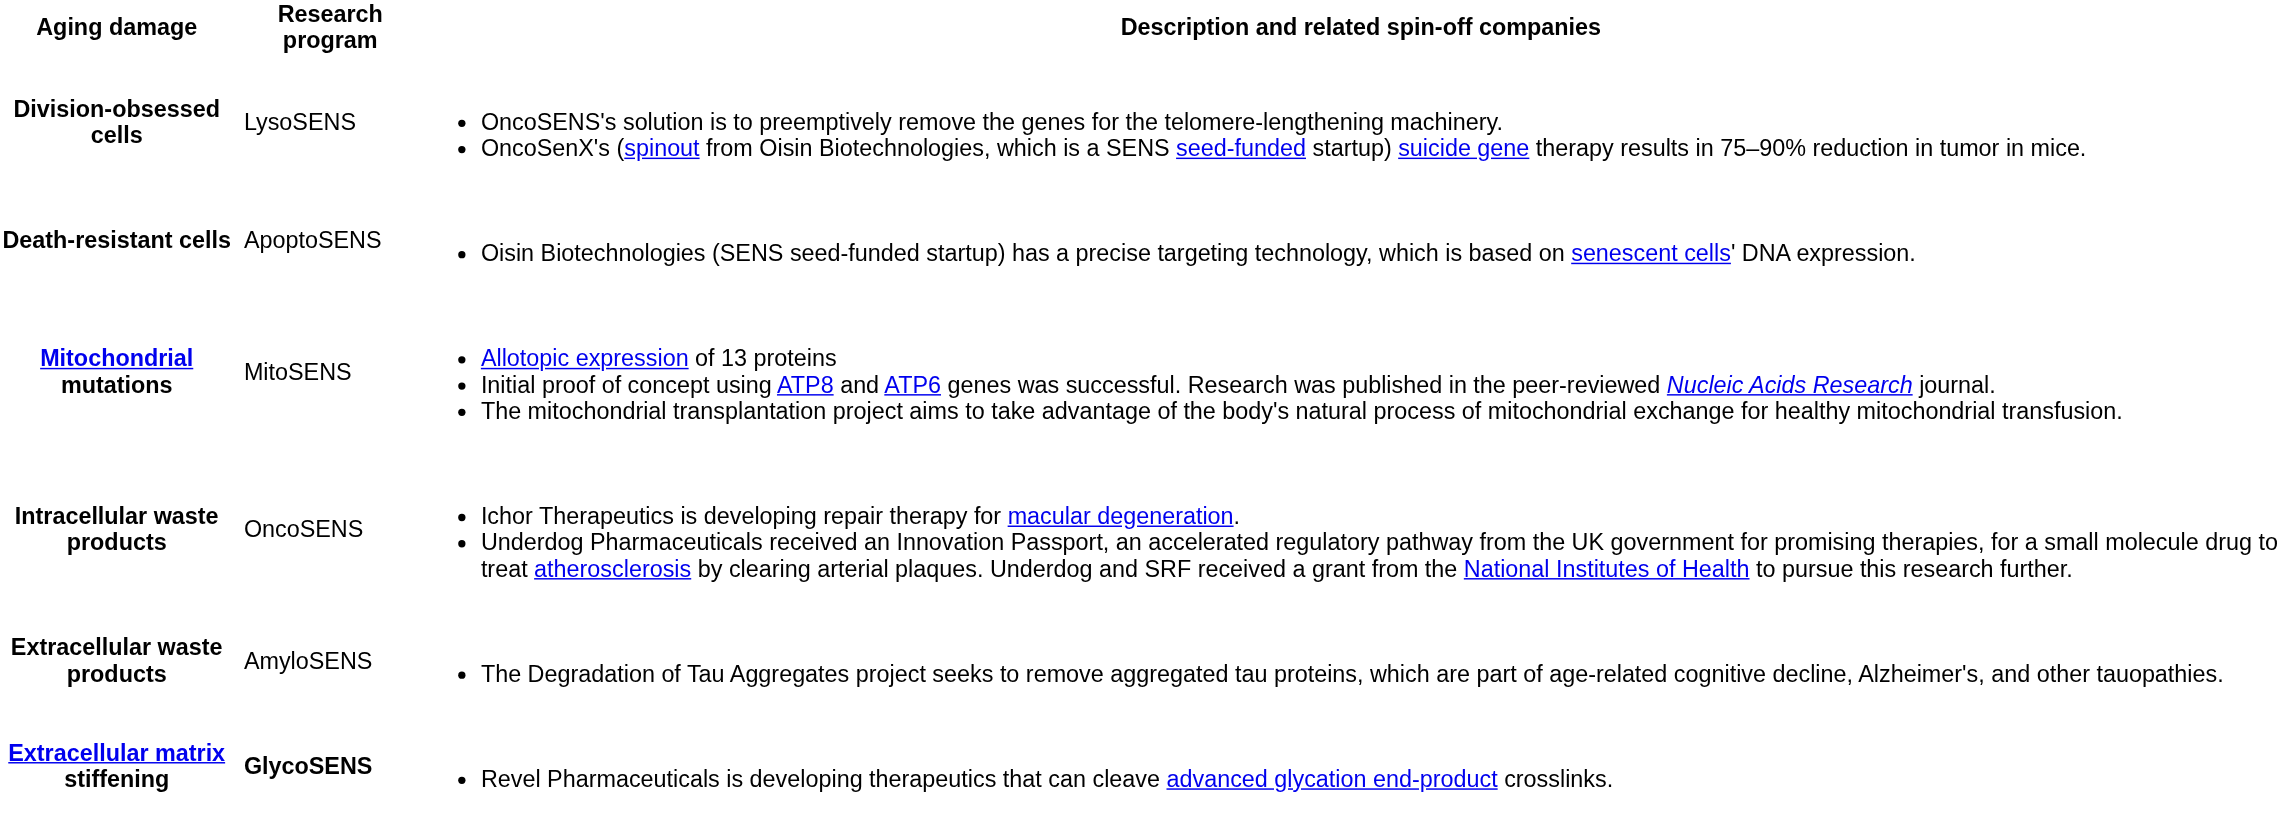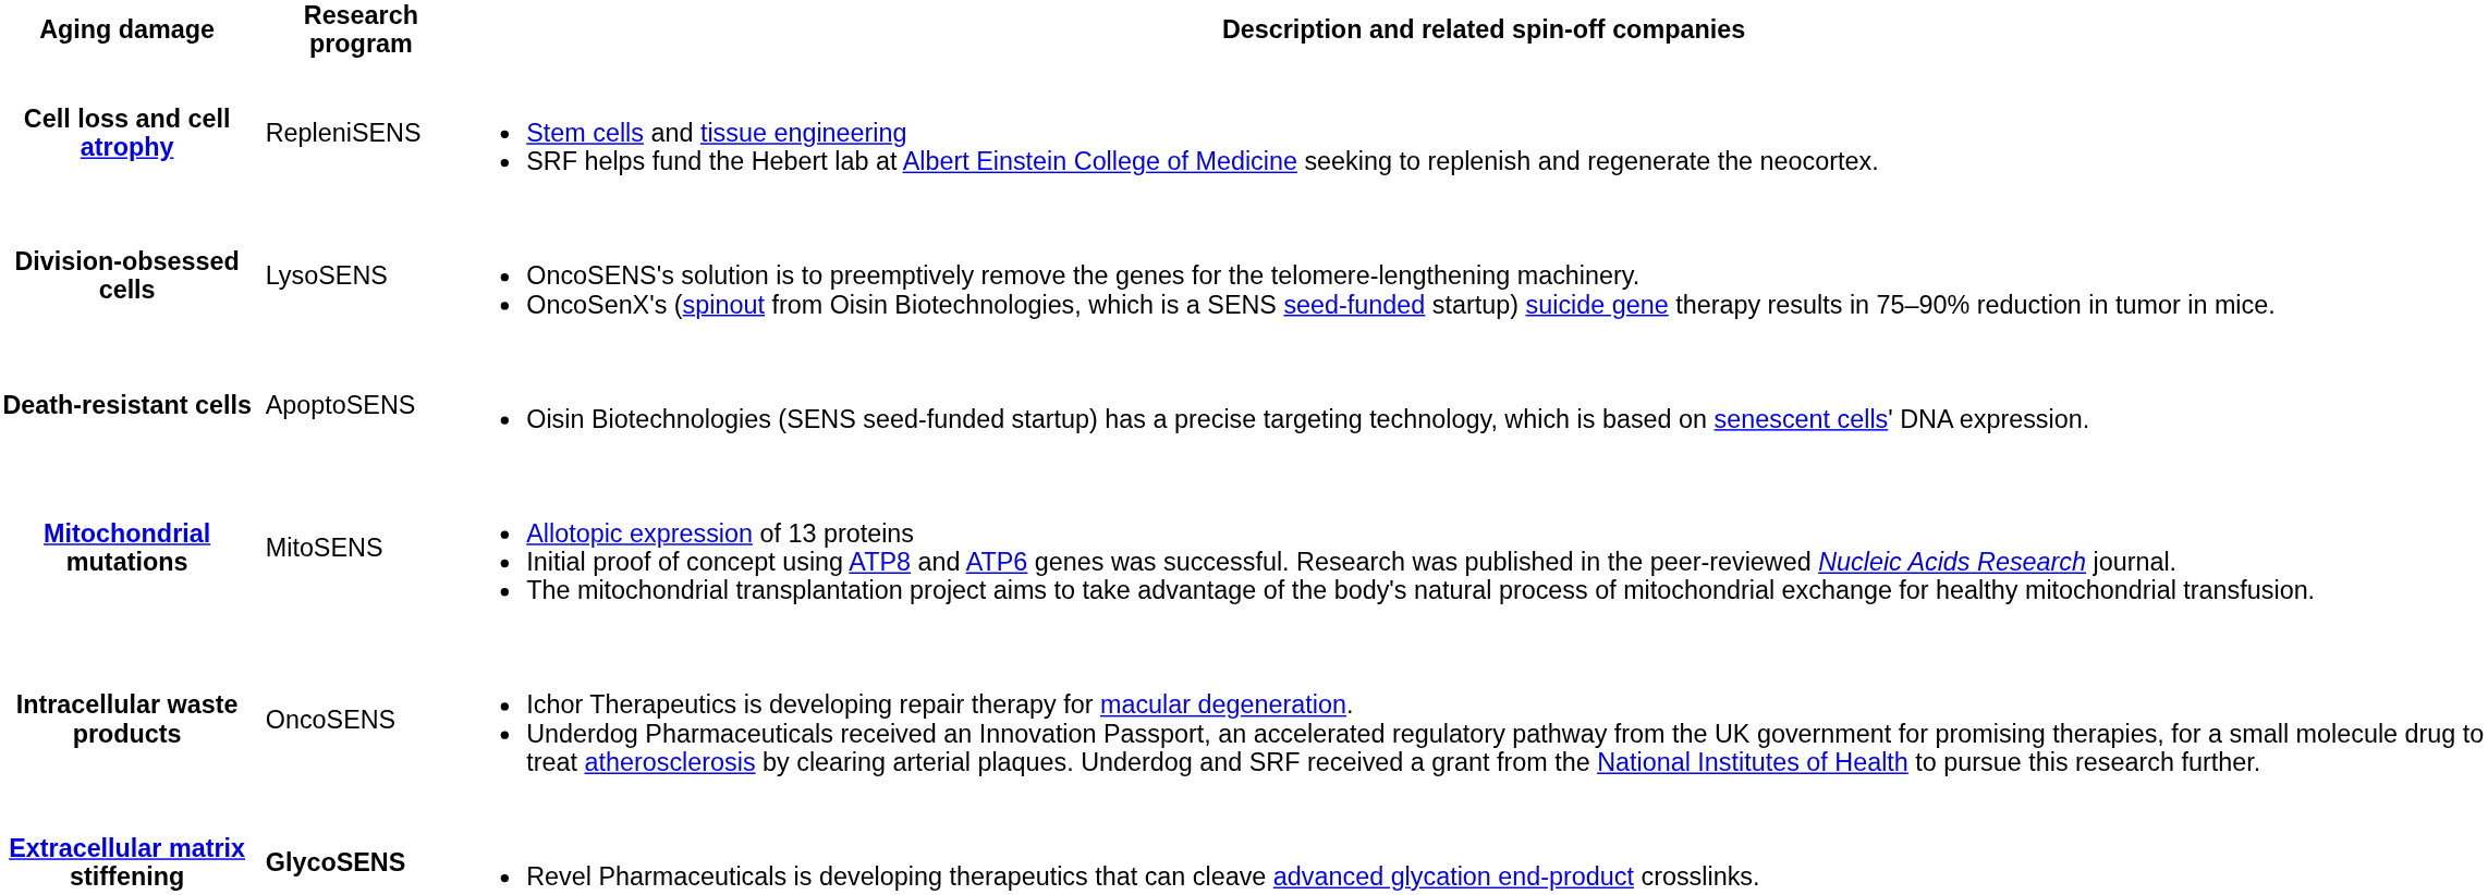+ row: Cell loss and cell atrophy | RepleniSENS | Stem cells and tissue engineering SRF helps fund the Hebert lab at Albert Einstein College of Medicine seeking to replenish and regenerate the neocortex.
- row: Extracellular waste products | AmyloSENS | The Degradation of Tau Aggregates project seeks to remove aggregated tau proteins, which are part of age-related cognitive decline, Alzheimer's, and other tauopathies.
